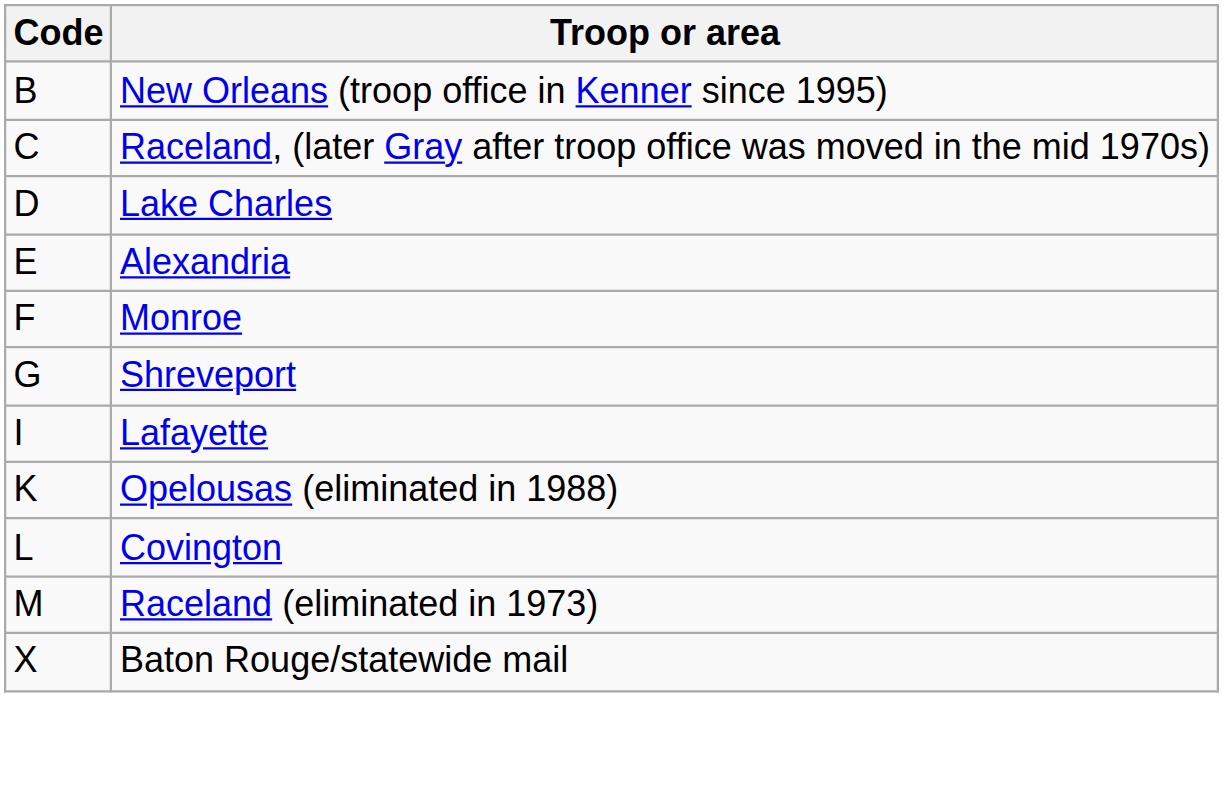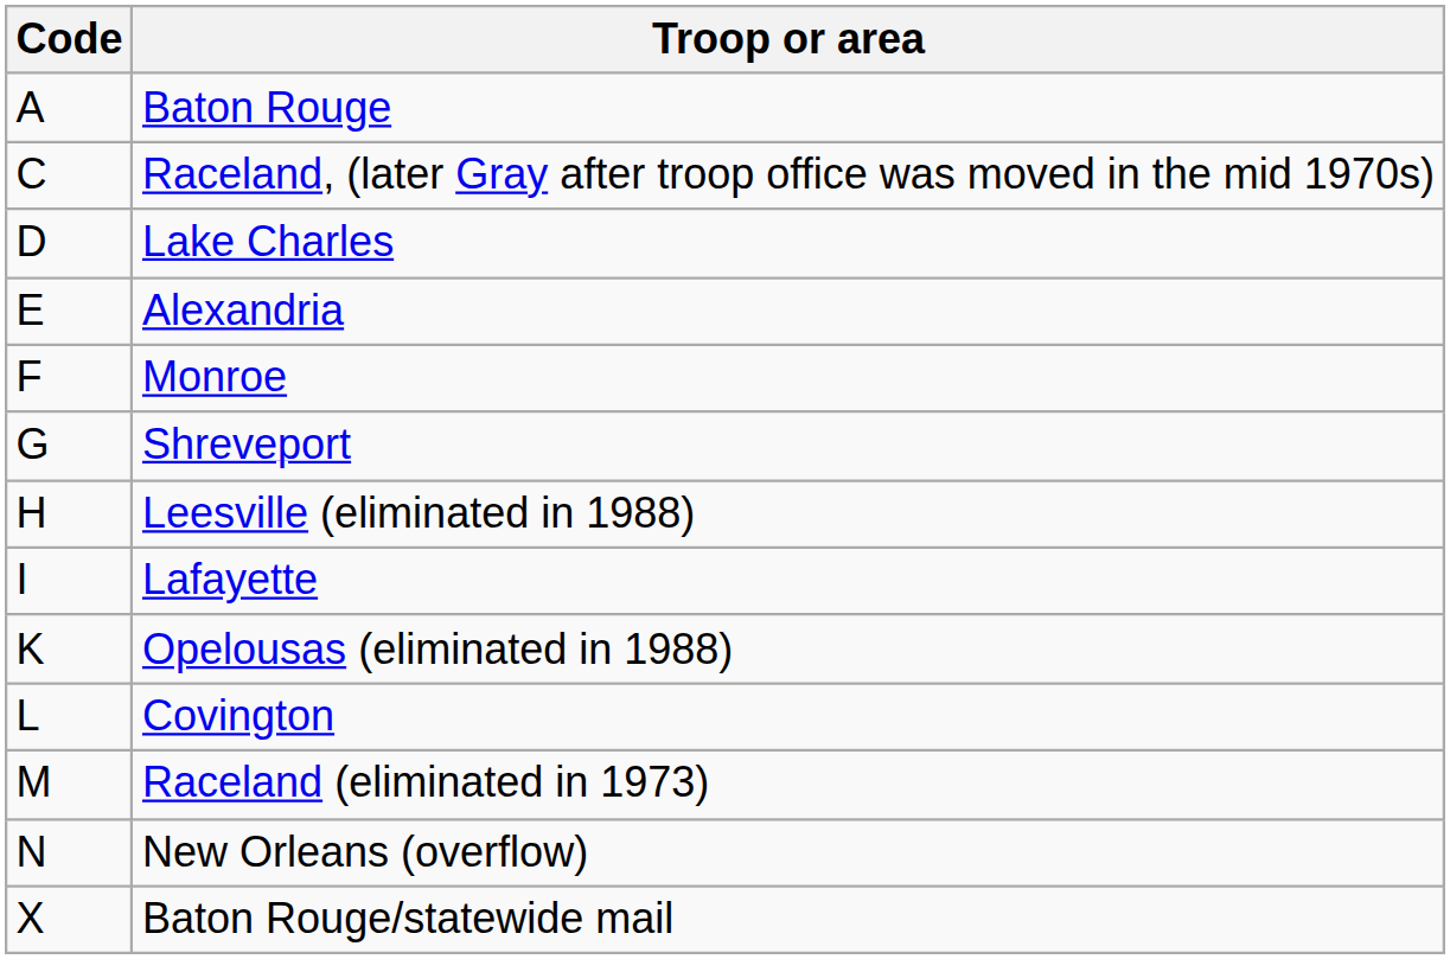+ row: A | Baton Rouge
- row: B | New Orleans (troop office in Kenner since 1995)
+ row: H | Leesville (eliminated in 1988)
+ row: N | New Orleans (overflow)
